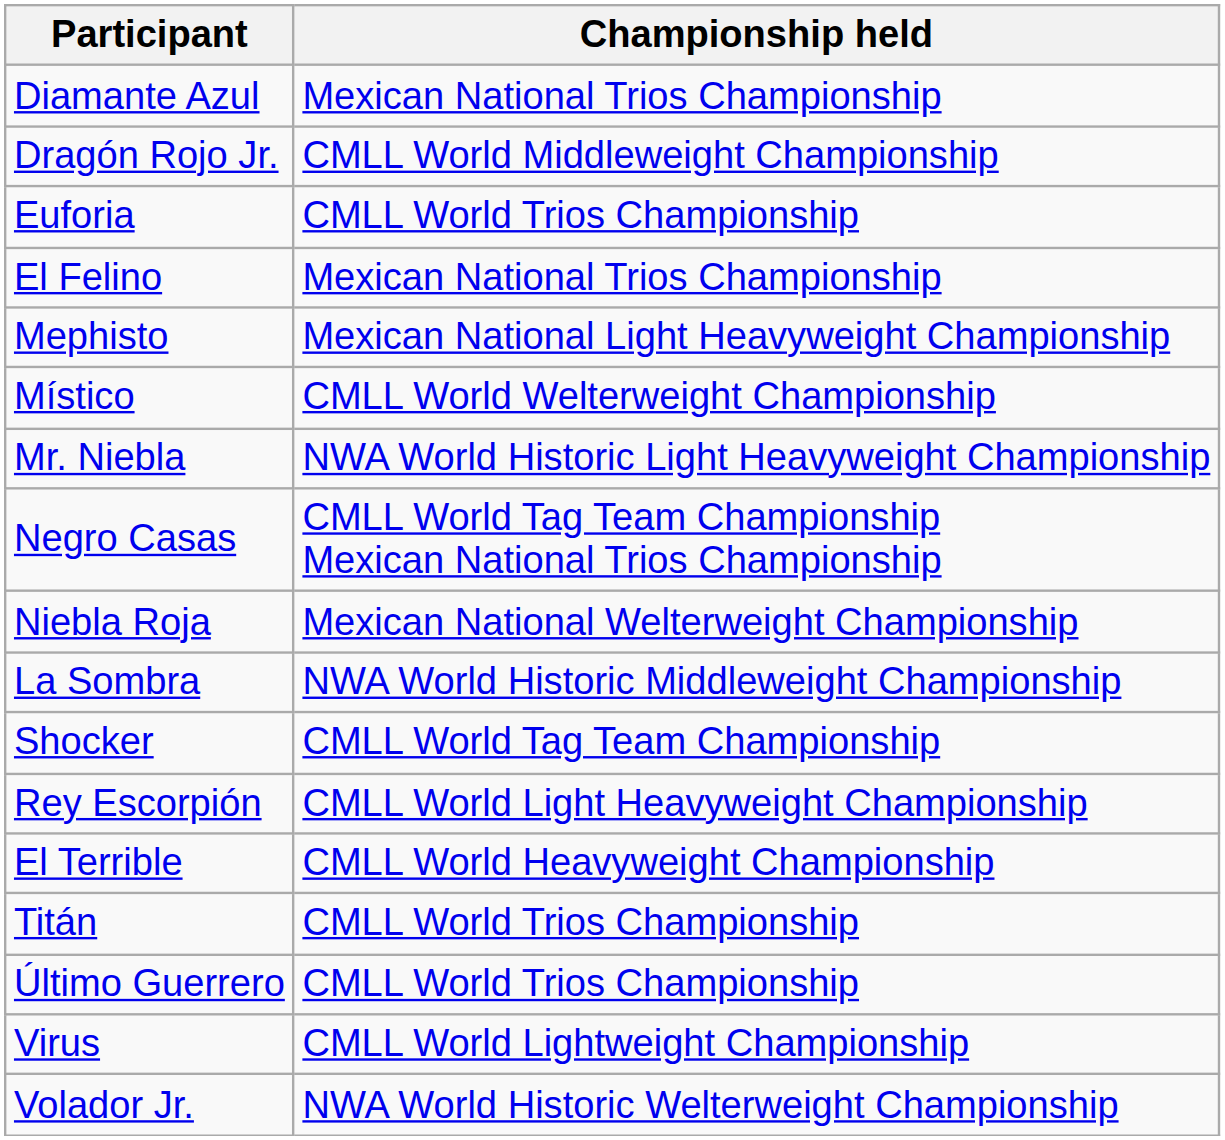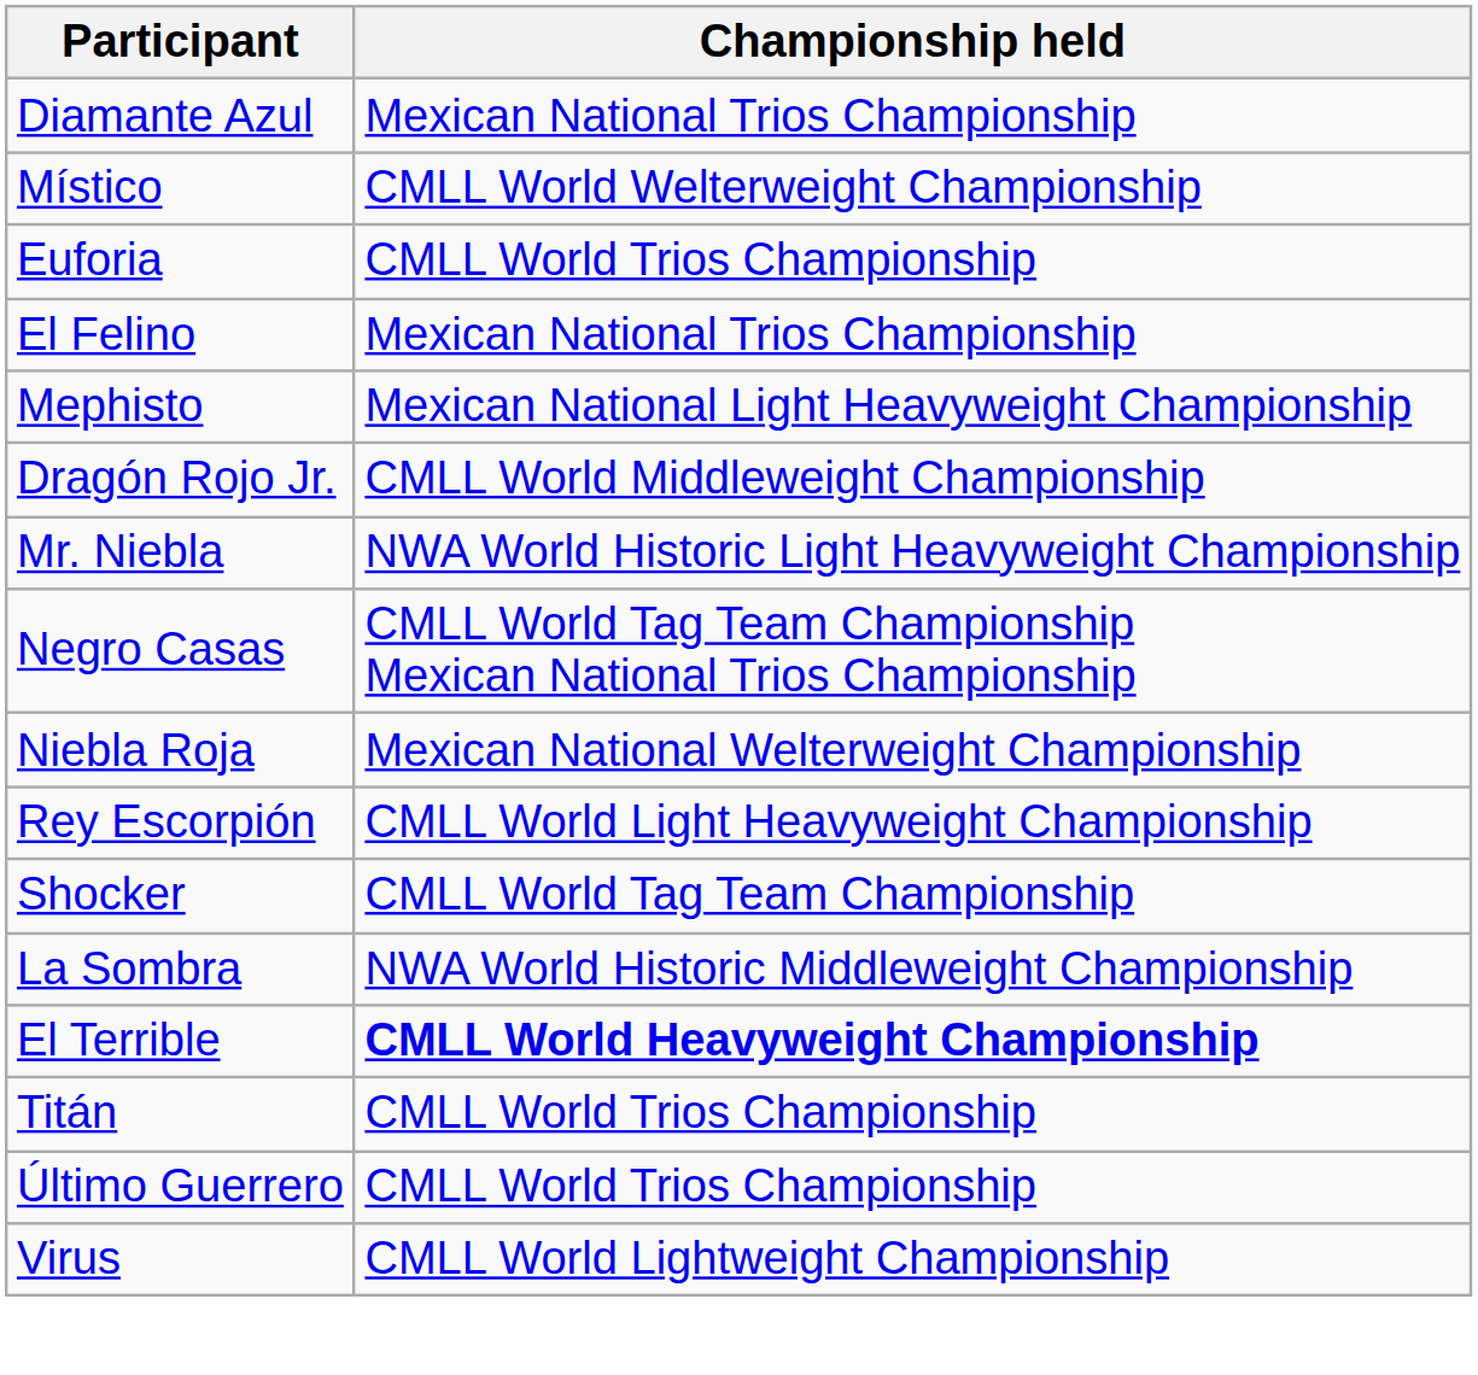rows swapped: Dragón Rojo Jr. <-> Místico
rows swapped: Rey Escorpión <-> La Sombra
El Terrible | Championship held: normal -> bold
- row: Volador Jr. | NWA World Historic Welterweight Championship
